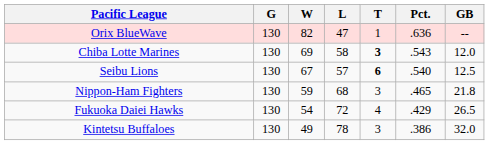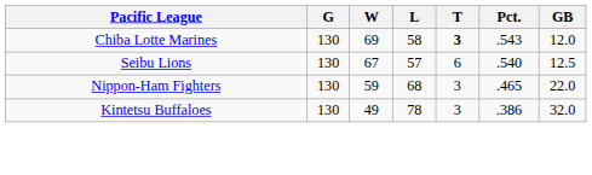- row: Orix BlueWave | 130 | 82 | 47 | 1 | .636 | --
Seibu Lions | T: bold -> normal
Nippon-Ham Fighters | GB: 21.8 -> 22.0
- row: Fukuoka Daiei Hawks | 130 | 54 | 72 | 4 | .429 | 26.5
